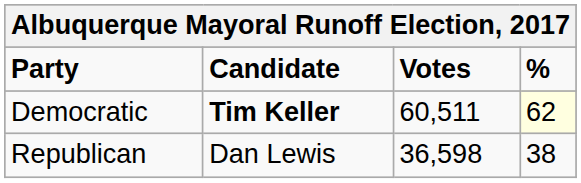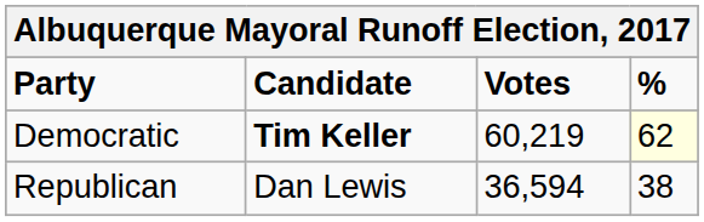Democratic | Votes: 60,511 -> 60,219
Republican | Votes: 36,598 -> 36,594
